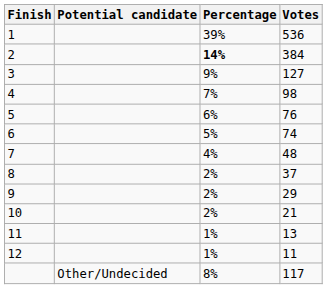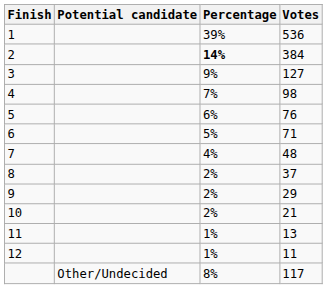6 | Votes: 74 -> 71
